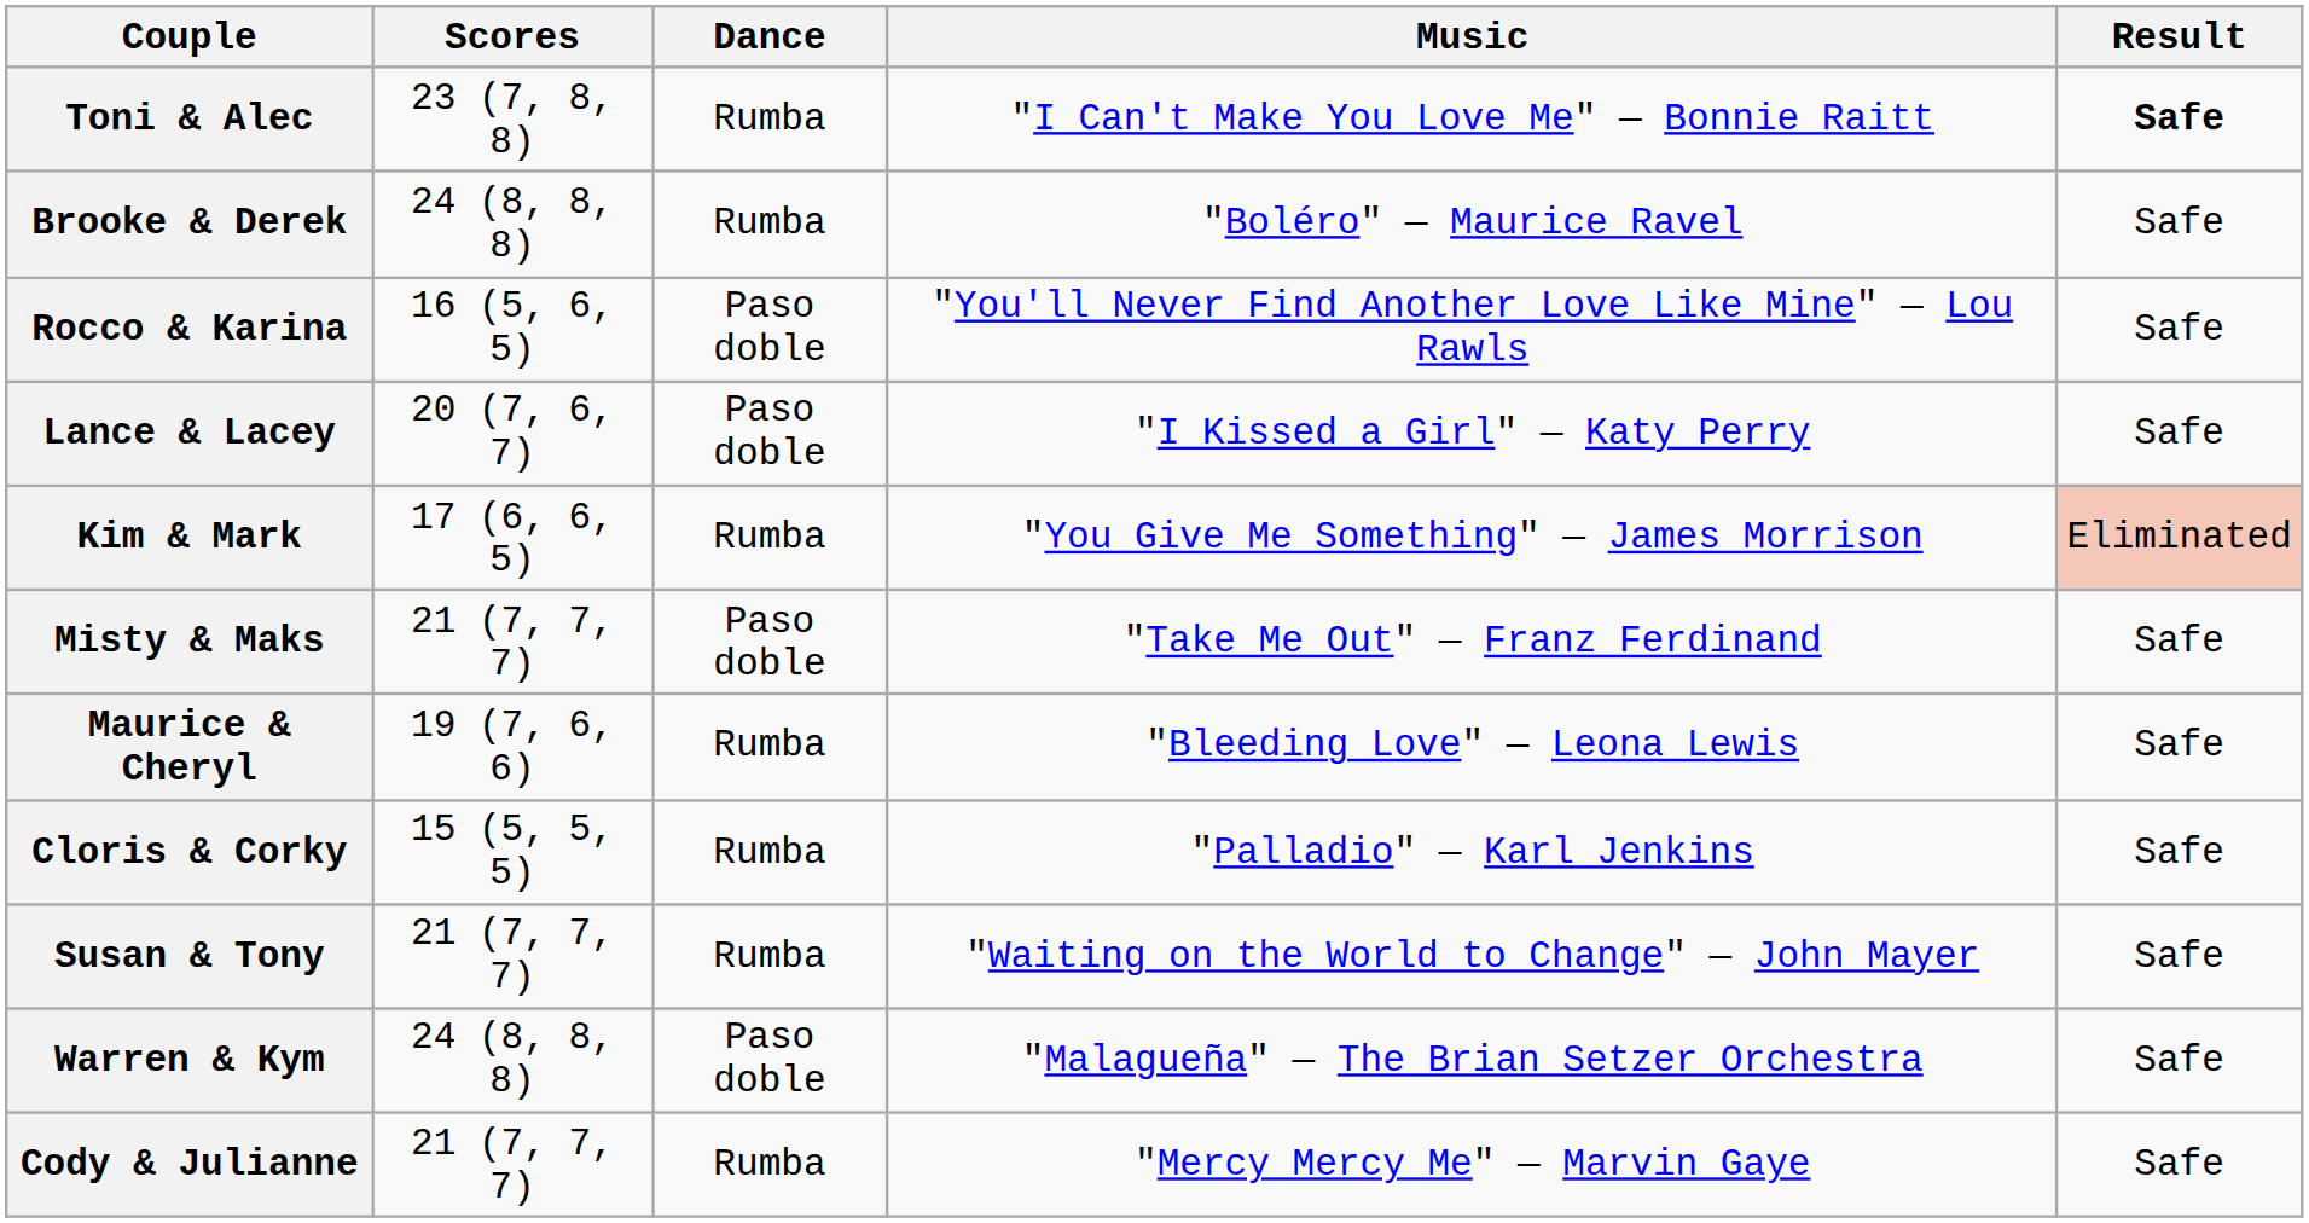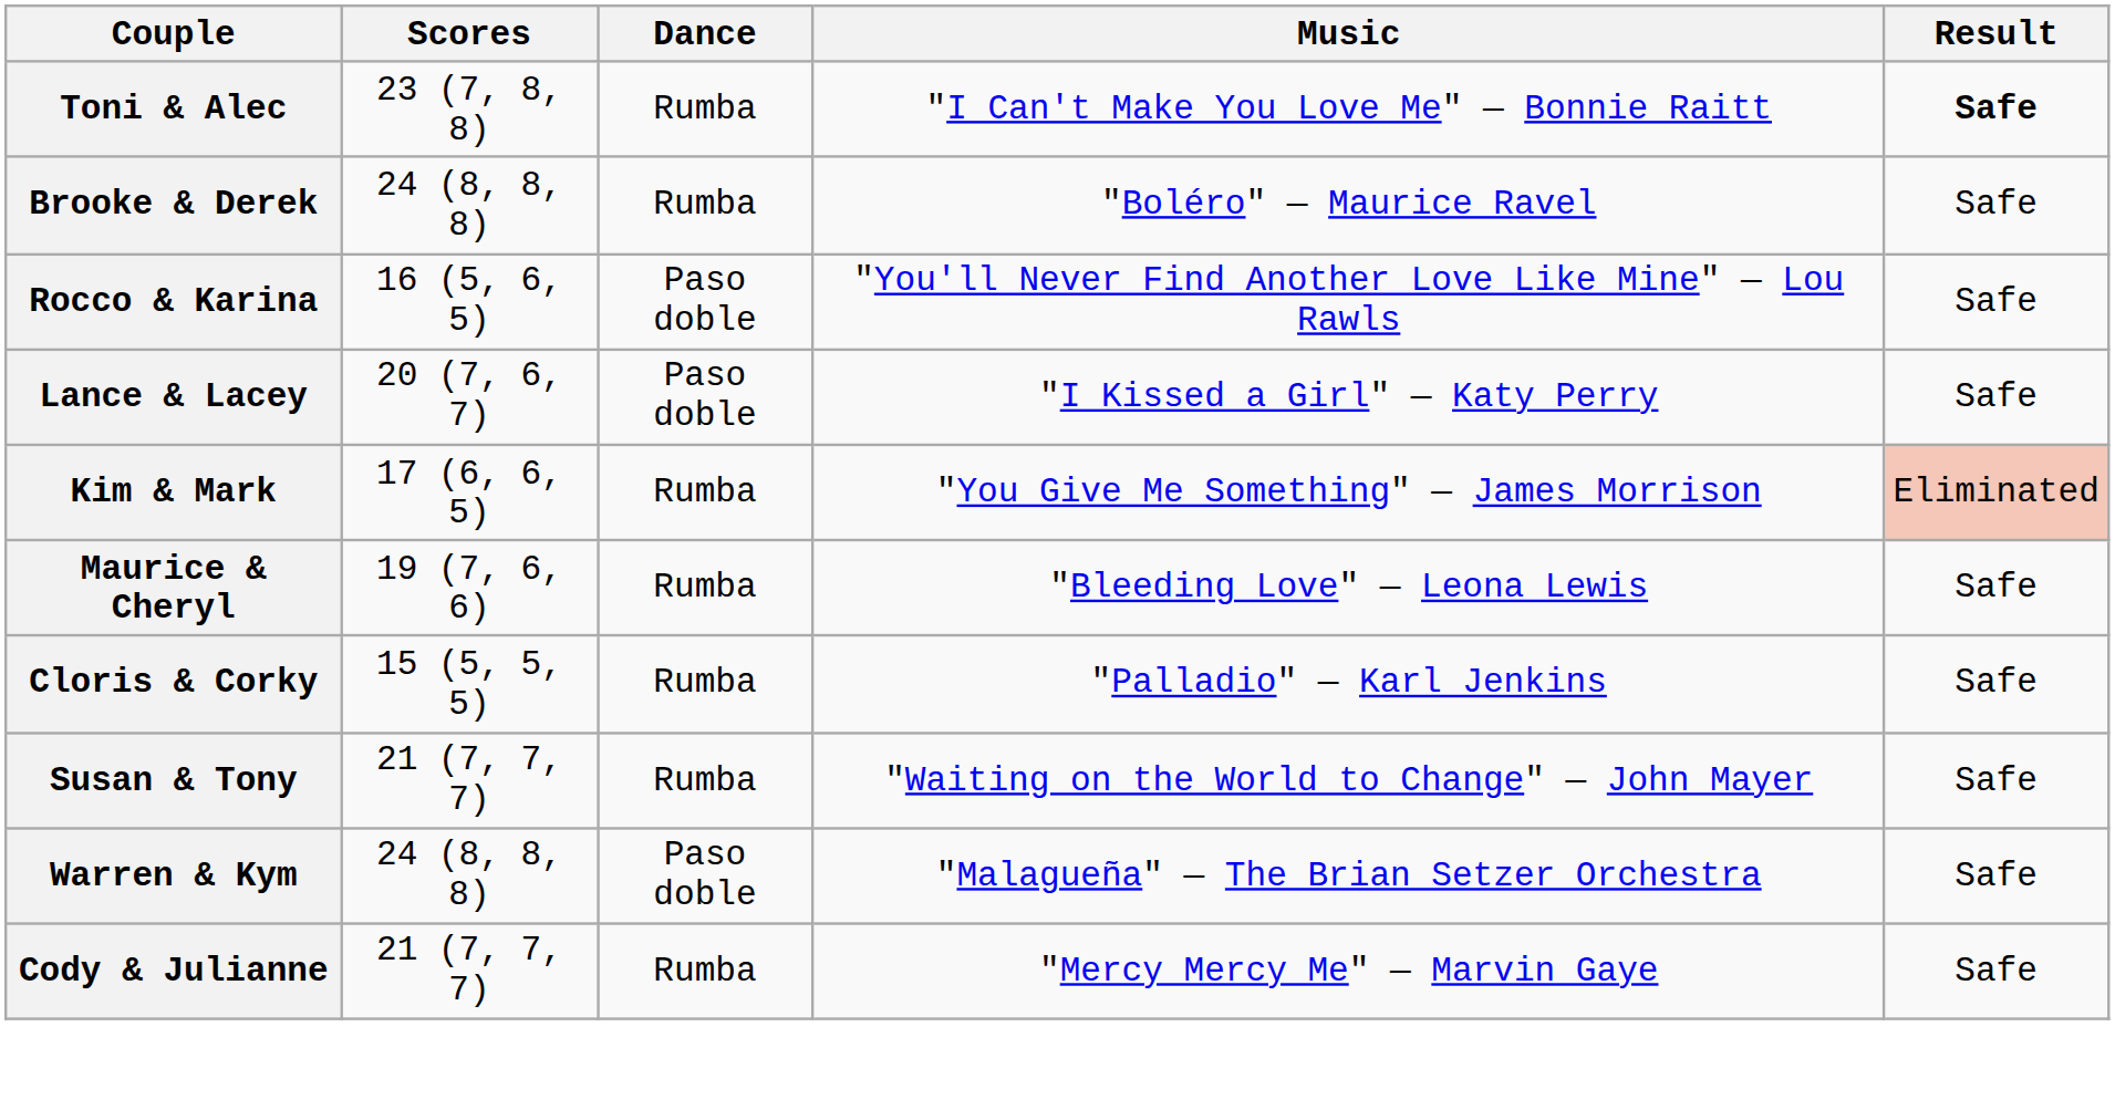- row: Misty & Maks | 21 (7, 7, 7) | Paso doble | "Take Me Out" — Franz Ferdinand | Safe
